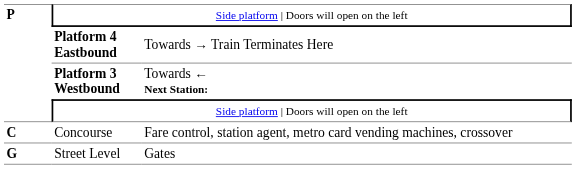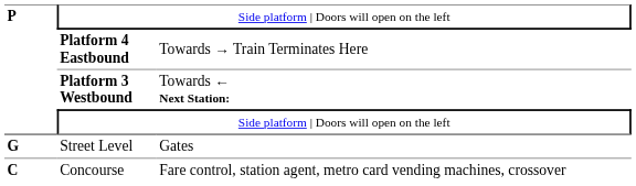rows swapped: Concourse <-> Street Level
